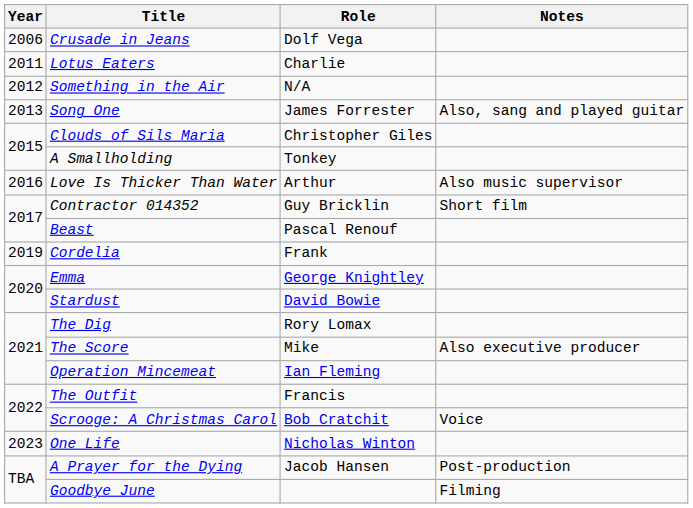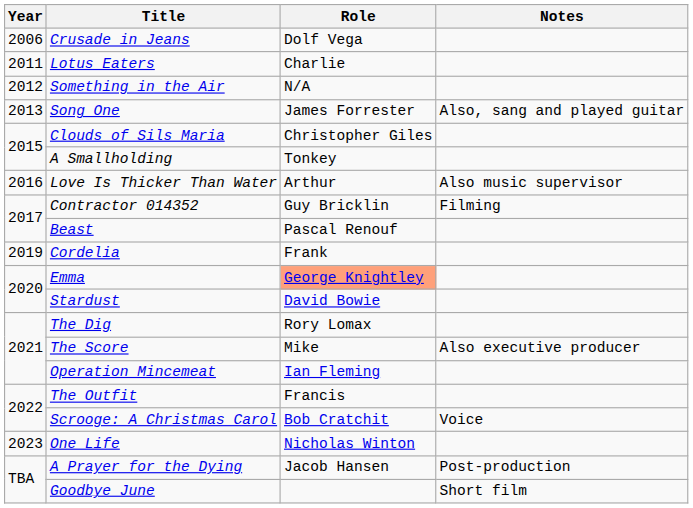Contractor 014352 | Notes: Short film -> Filming
Emma | Role: no background -> lightsalmon background
Goodbye June | Notes: Filming -> Short film
